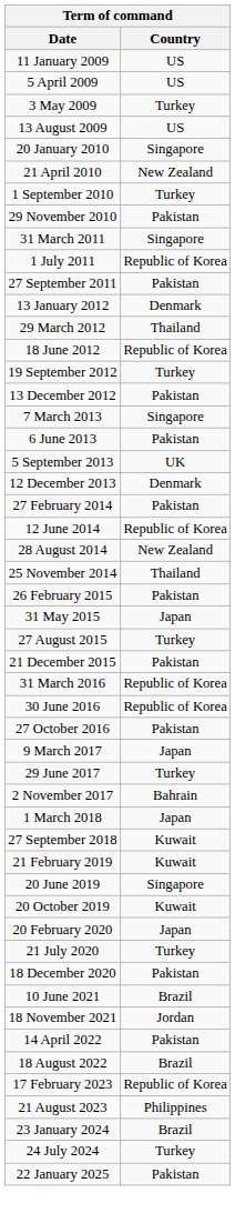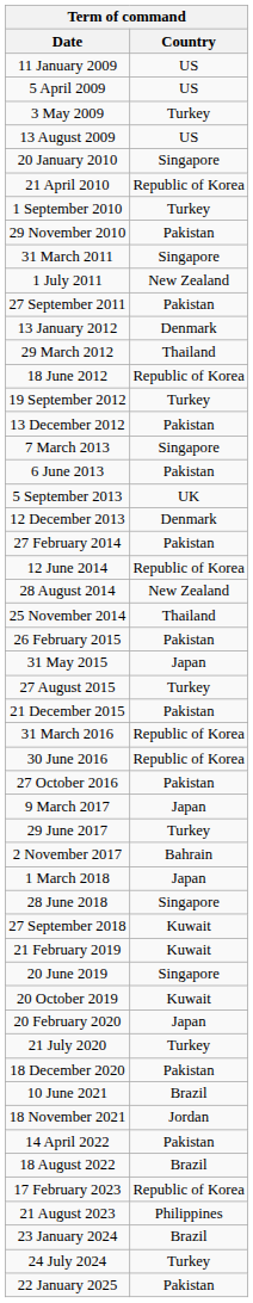21 April 2010 | Country: New Zealand -> Republic of Korea
1 July 2011 | Country: Republic of Korea -> New Zealand
+ row: 28 June 2018 | Singapore
